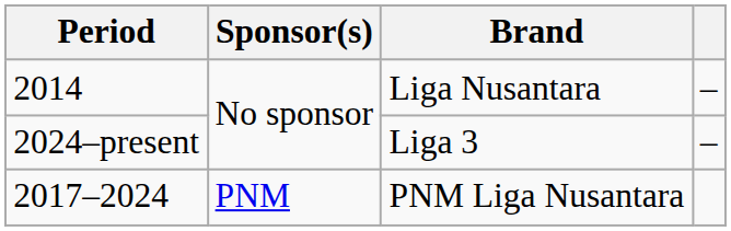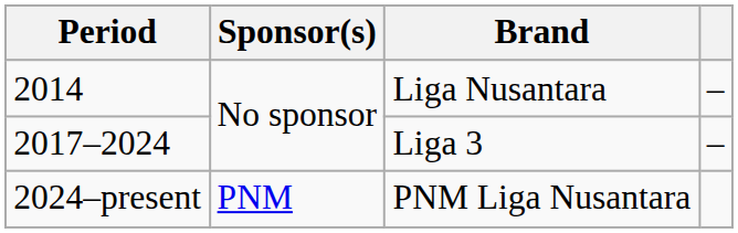Liga 3 | Period: 2024–present -> 2017–2024
PNM Liga Nusantara | Period: 2017–2024 -> 2024–present
